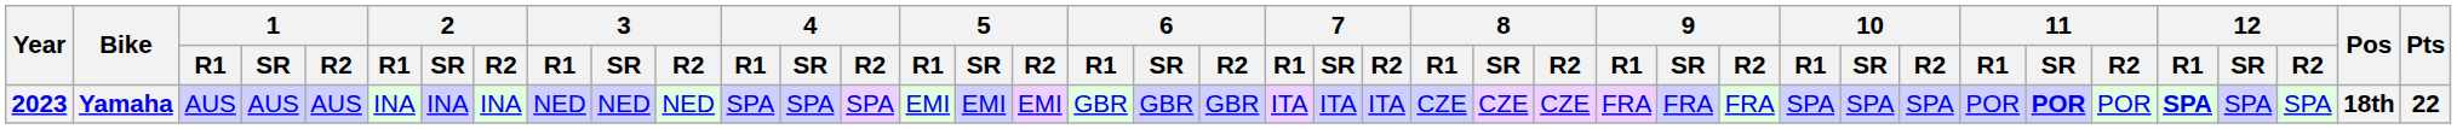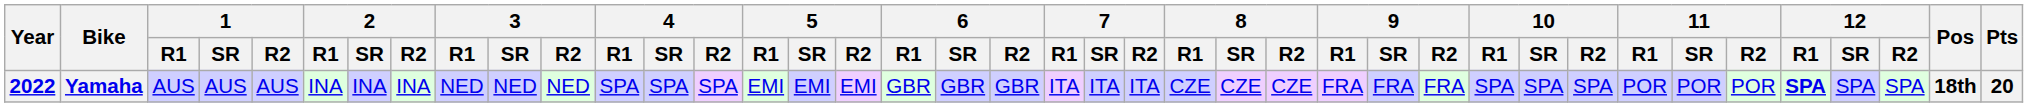Yamaha | Year: 2023 -> 2022
Yamaha | 11 / SR: bold -> normal
Yamaha | Pts: 22 -> 20
